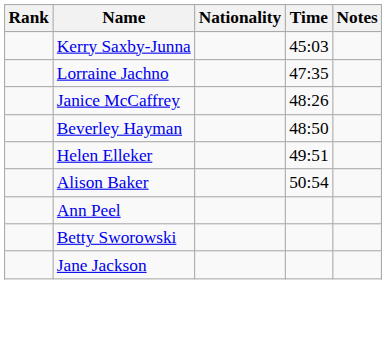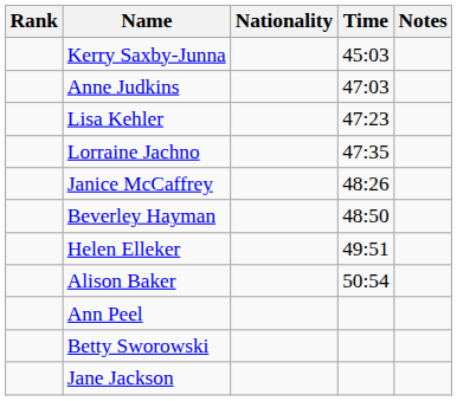+ row: Anne Judkins | 47:03
+ row: Lisa Kehler | 47:23
